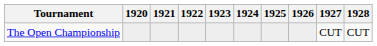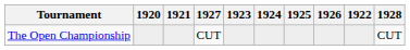columns swapped: 1922 <-> 1927
